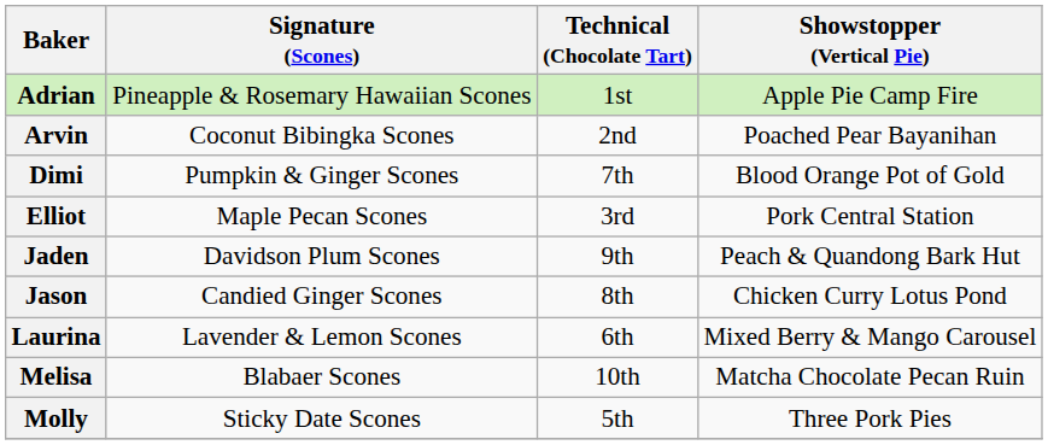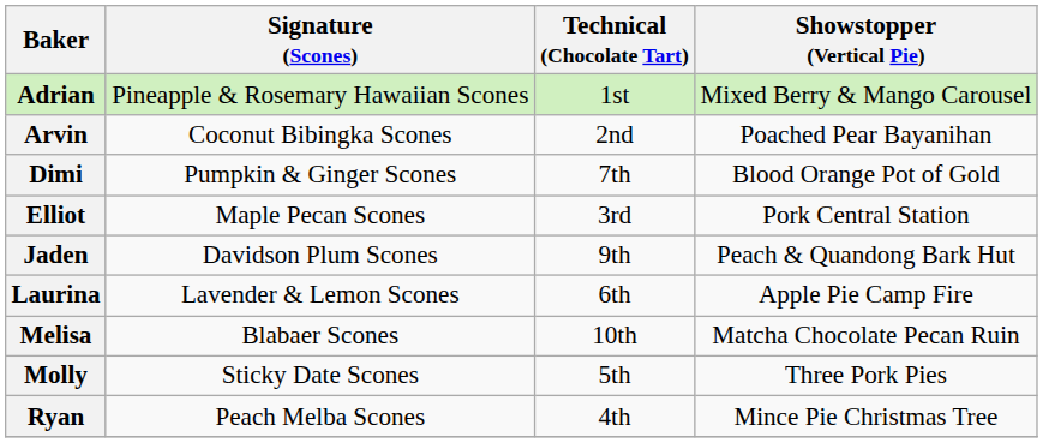Adrian | Showstopper (Vertical Pie): Apple Pie Camp Fire -> Mixed Berry & Mango Carousel
- row: Jason | Candied Ginger Scones | 8th | Chicken Curry Lotus Pond
Laurina | Showstopper (Vertical Pie): Mixed Berry & Mango Carousel -> Apple Pie Camp Fire
+ row: Ryan | Peach Melba Scones | 4th | Mince Pie Christmas Tree
